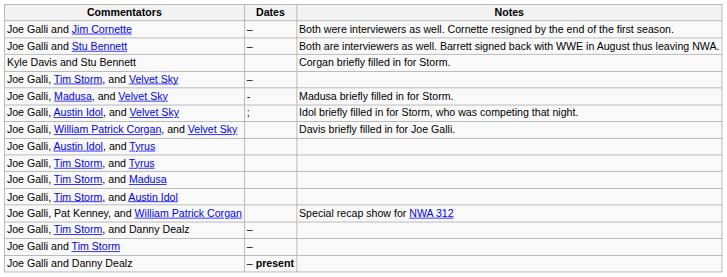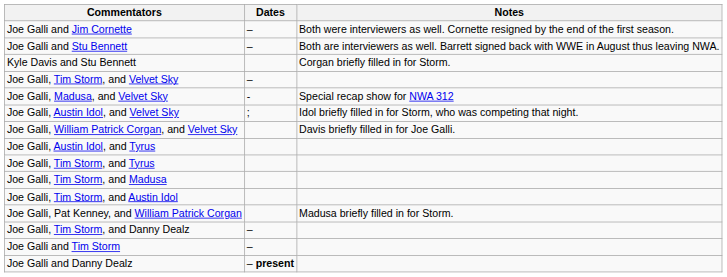Joe Galli, Madusa, and Velvet Sky | Notes: Madusa briefly filled in for Storm. -> Special recap show for NWA 312
Joe Galli, Pat Kenney, and William Patrick Corgan | Notes: Special recap show for NWA 312 -> Madusa briefly filled in for Storm.
